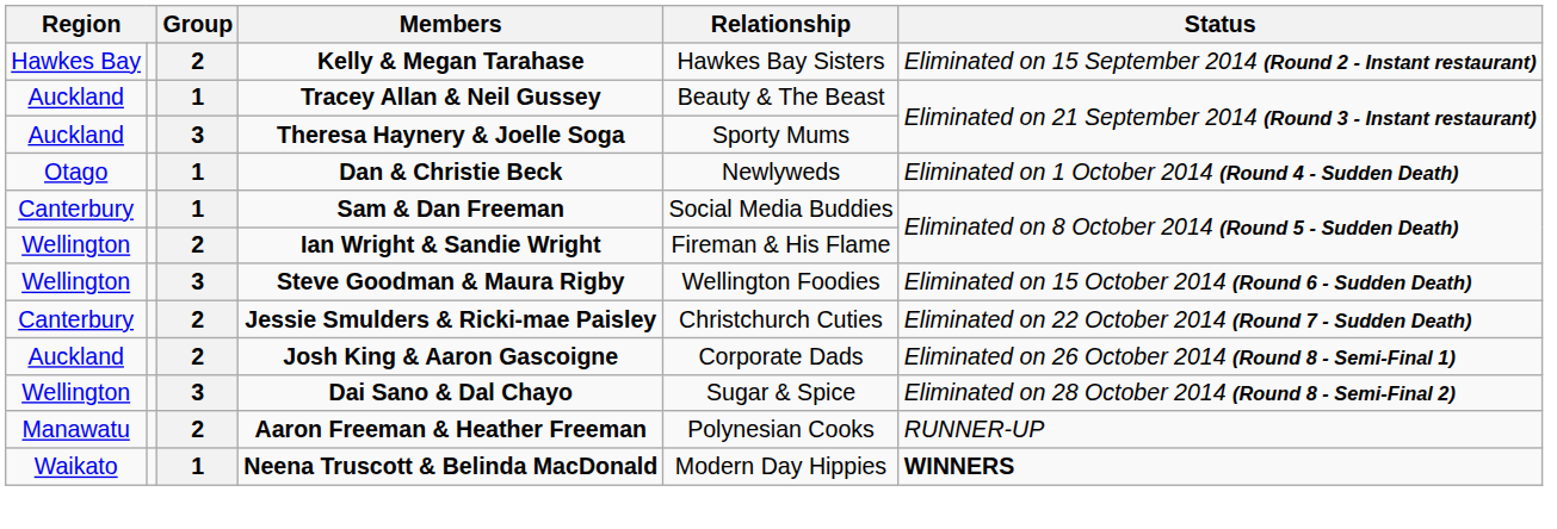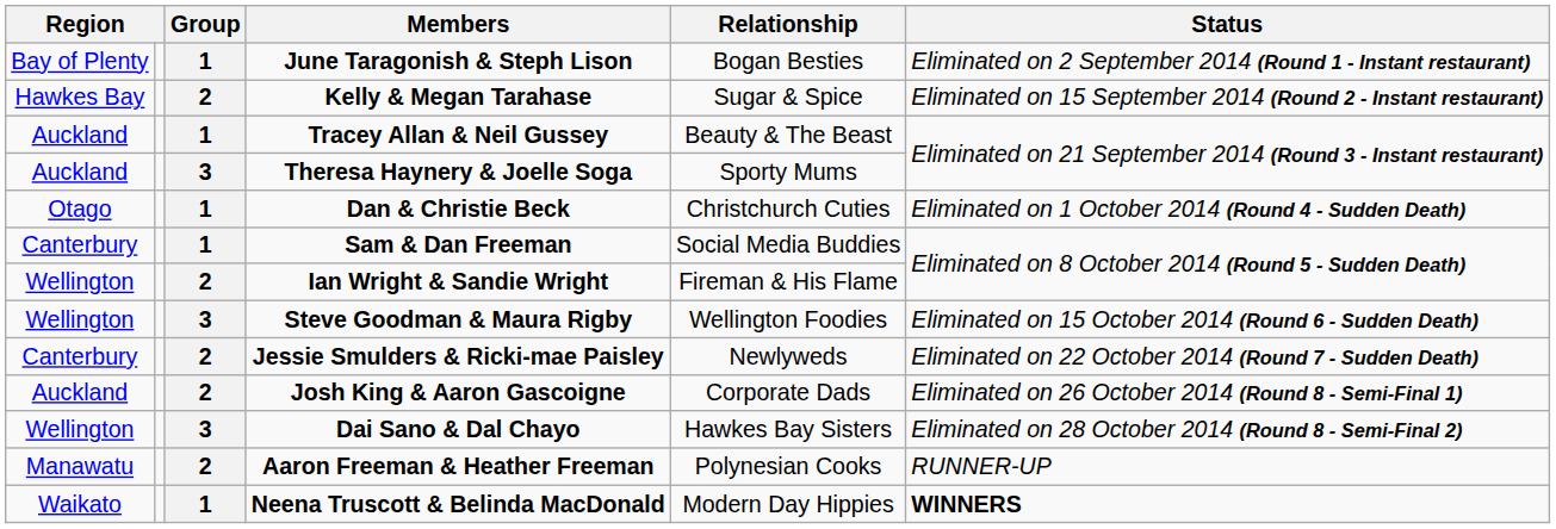+ row: Bay of Plenty | 1 | June Taragonish & Steph Lison | Bogan Besties | Eliminated on 2 September 2014 (Round 1 - Instant restaurant)
Kelly & Megan Tarahase | Relationship: Hawkes Bay Sisters -> Sugar & Spice
Dan & Christie Beck | Relationship: Newlyweds -> Christchurch Cuties
Jessie Smulders & Ricki-mae Paisley | Relationship: Christchurch Cuties -> Newlyweds
Dai Sano & Dal Chayo | Relationship: Sugar & Spice -> Hawkes Bay Sisters
